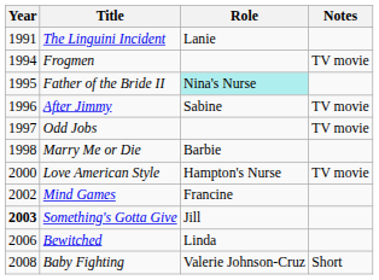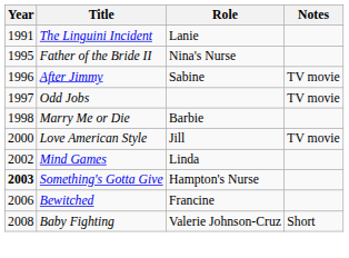- row: 1994 | Frogmen | TV movie
Father of the Bride II | Role: paleturquoise background -> no background
Love American Style | Role: Hampton's Nurse -> Jill
Mind Games | Role: Francine -> Linda
Something's Gotta Give | Role: Jill -> Hampton's Nurse
Bewitched | Role: Linda -> Francine
